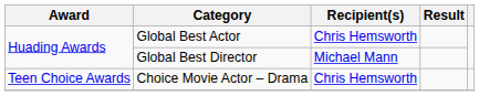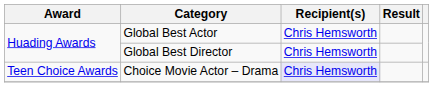Global Best Director | Recipient(s): Michael Mann -> Chris Hemsworth
Choice Movie Actor – Drama | Recipient(s): no background -> lavender background
